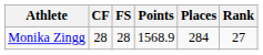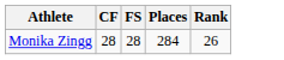- column: Points | 1568.9
Monika Zingg | Rank: 27 -> 26
